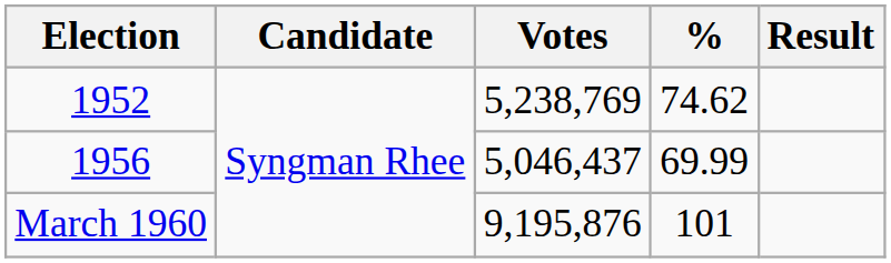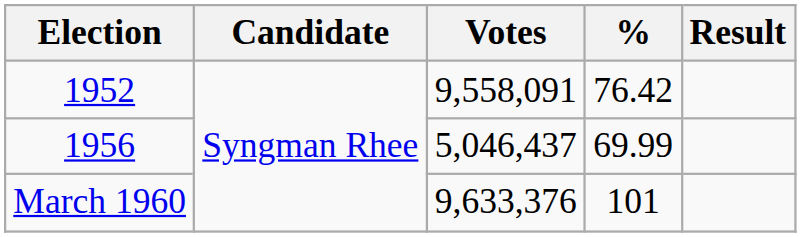1952 | Votes: 5,238,769 -> 9,558,091
1952 | %: 74.62 -> 76.42
March 1960 | Votes: 9,195,876 -> 9,633,376
